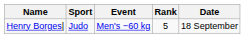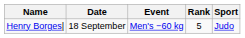columns swapped: Sport <-> Date
